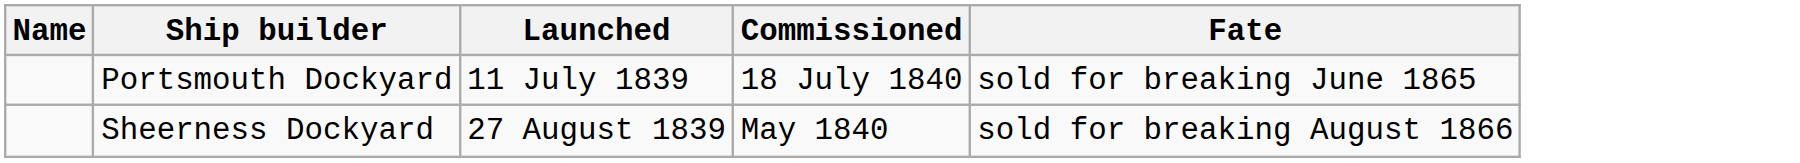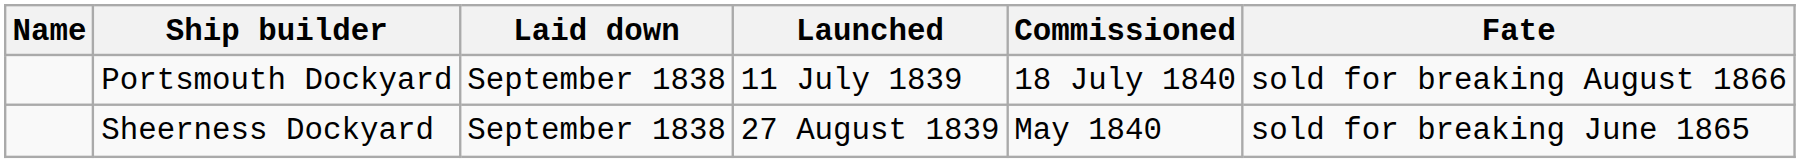+ column: Laid down | September 1838 | September 1838
Portsmouth Dockyard | Fate: sold for breaking June 1865 -> sold for breaking August 1866
Sheerness Dockyard | Fate: sold for breaking August 1866 -> sold for breaking June 1865
